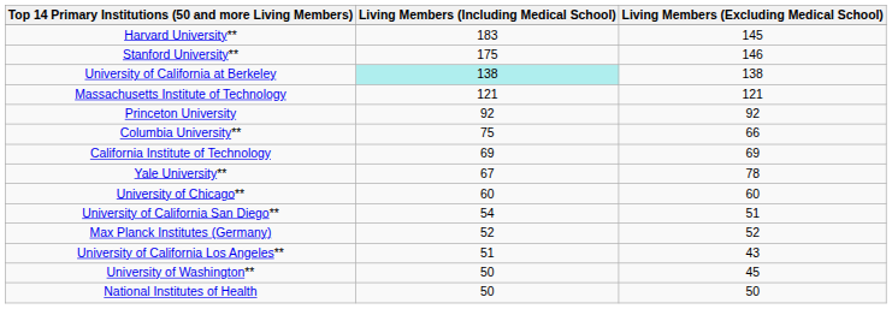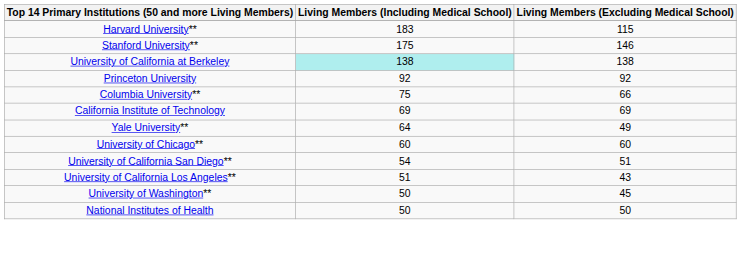Harvard University** | Living Members (Excluding Medical School): 145 -> 115
- row: Massachusetts Institute of Technology | 121 | 121
Yale University** | Living Members (Including Medical School): 67 -> 64
Yale University** | Living Members (Excluding Medical School): 78 -> 49
- row: Max Planck Institutes (Germany) | 52 | 52
